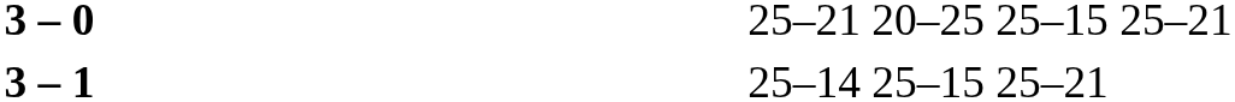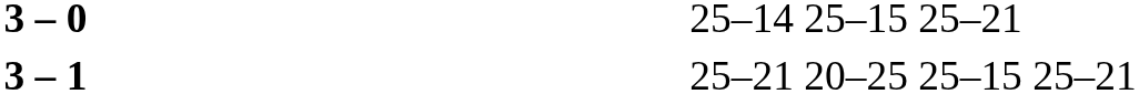3 – 0 | column 4: 25–21 20–25 25–15 25–21 -> 25–14 25–15 25–21
3 – 1 | column 4: 25–14 25–15 25–21 -> 25–21 20–25 25–15 25–21
